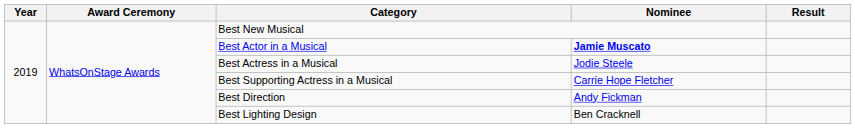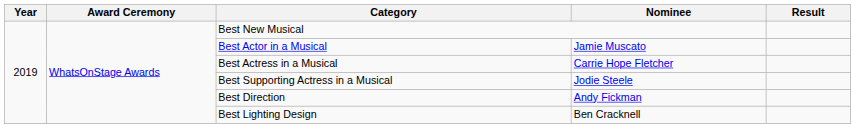Best Actor in a Musical | Nominee: bold -> normal
Best Actress in a Musical | Nominee: Jodie Steele -> Carrie Hope Fletcher
Best Supporting Actress in a Musical | Nominee: Carrie Hope Fletcher -> Jodie Steele
